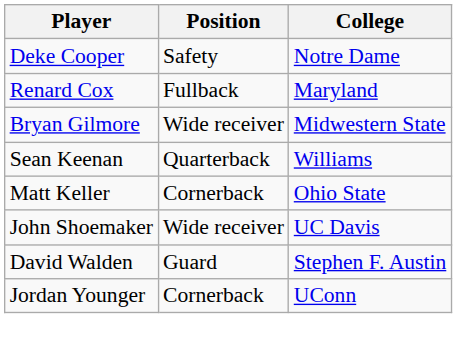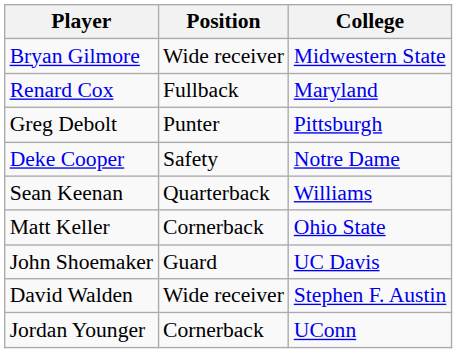rows swapped: Deke Cooper <-> Bryan Gilmore
+ row: Greg Debolt | Punter | Pittsburgh
John Shoemaker | Position: Wide receiver -> Guard
David Walden | Position: Guard -> Wide receiver
